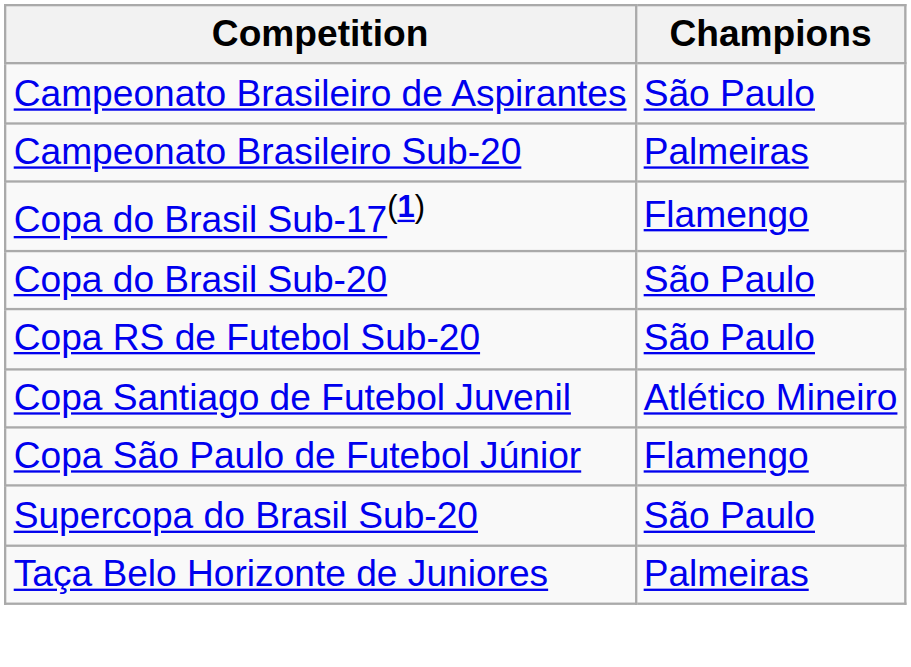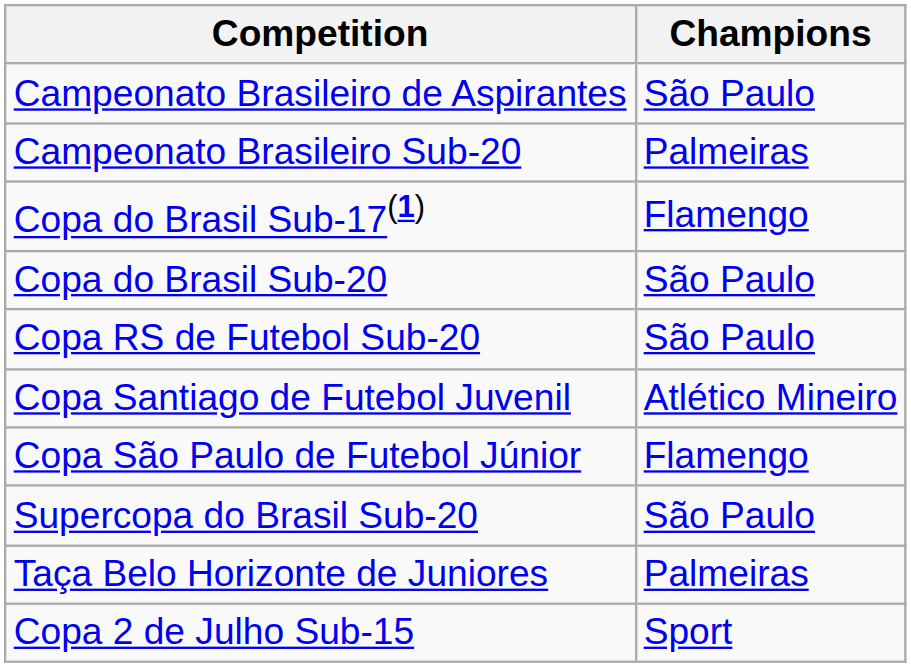+ row: Copa 2 de Julho Sub-15 | Sport
